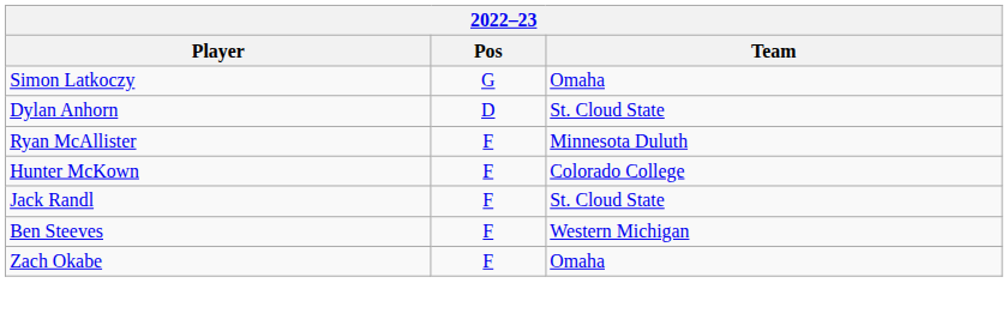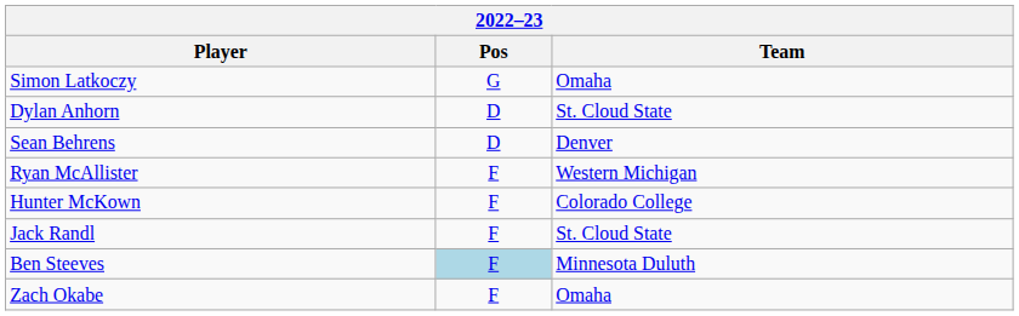+ row: Sean Behrens | D | Denver
Ryan McAllister | Team: Minnesota Duluth -> Western Michigan
Ben Steeves | Pos: no background -> lightblue background
Ben Steeves | Team: Western Michigan -> Minnesota Duluth
